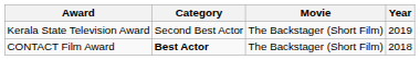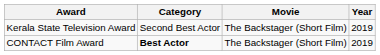CONTACT Film Award | Year: 2018 -> 2019
